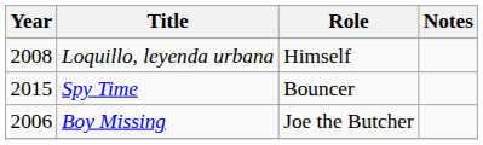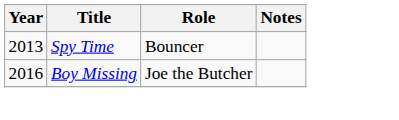- row: 2008 | Loquillo, leyenda urbana | Himself
Spy Time | Year: 2015 -> 2013
Boy Missing | Year: 2006 -> 2016
